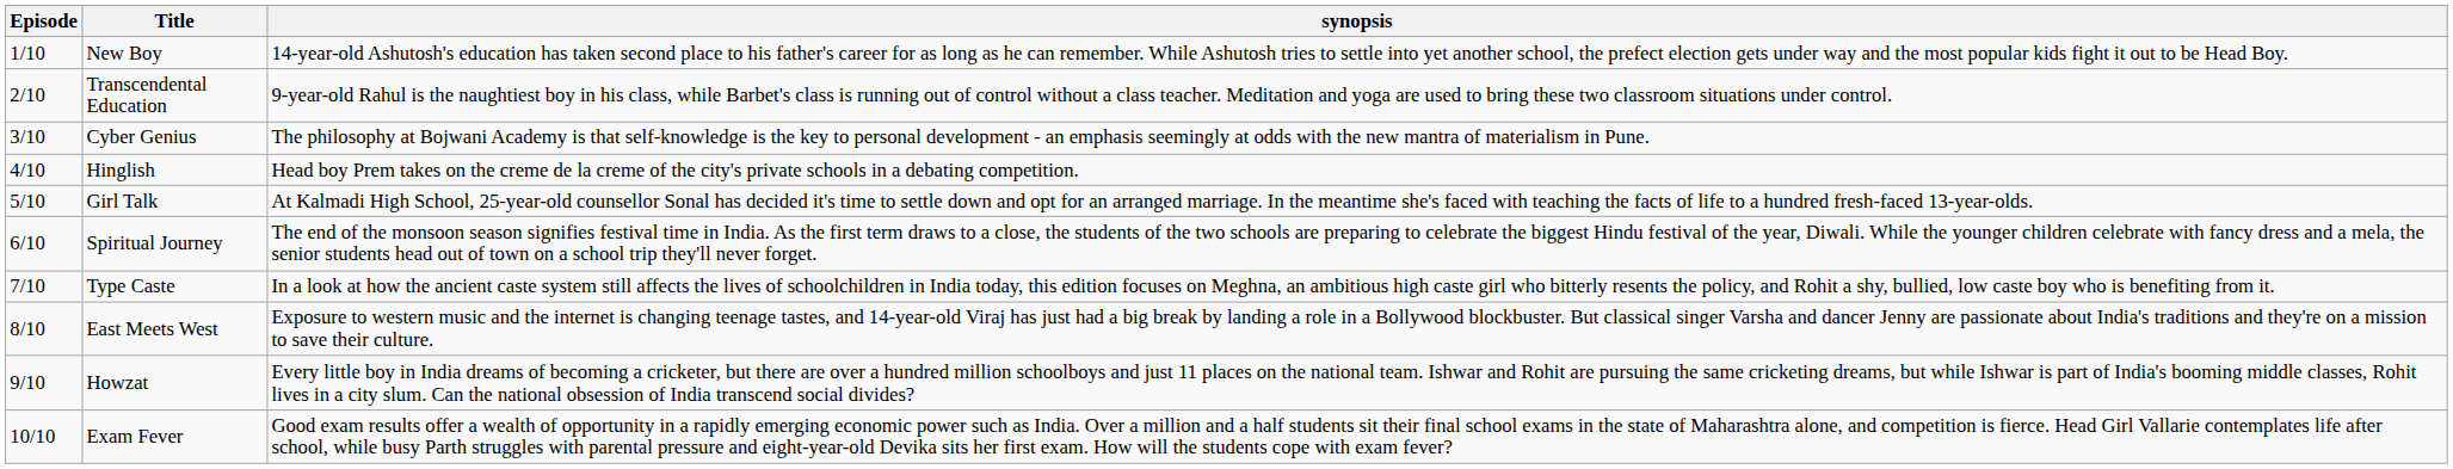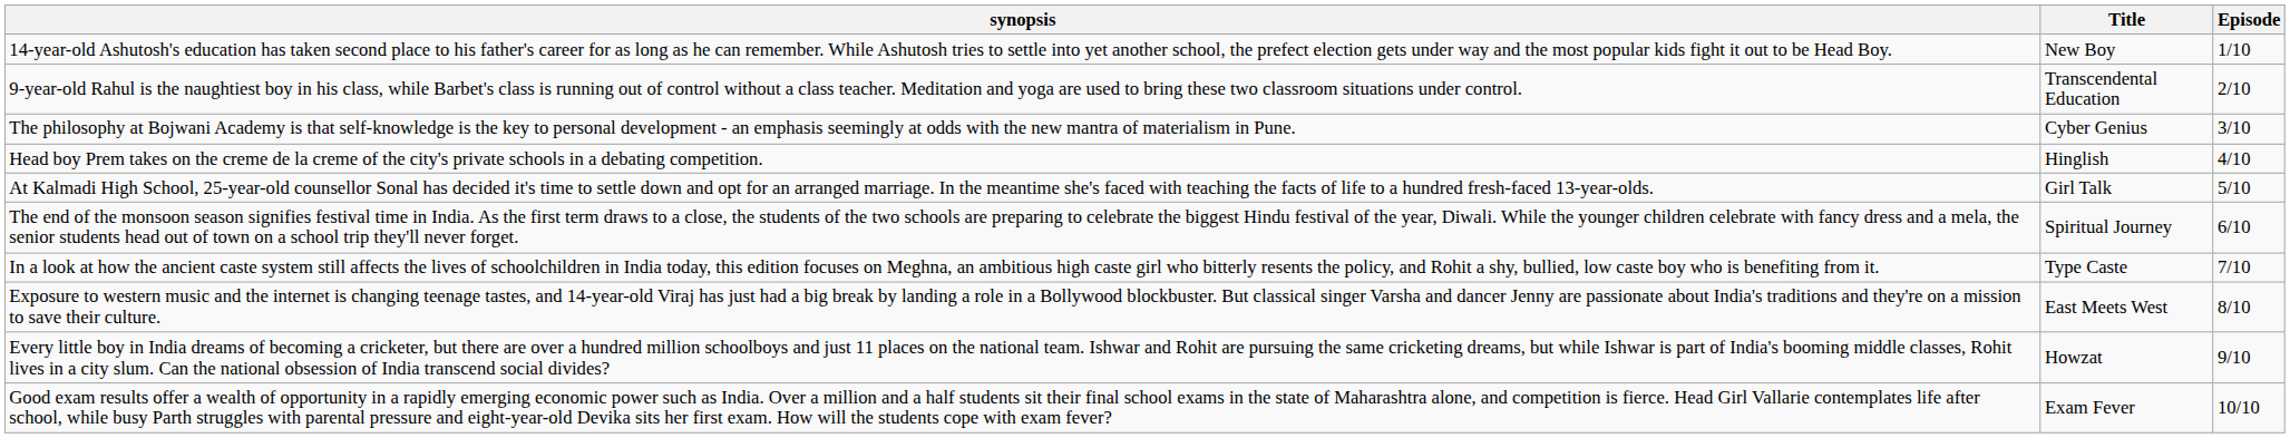columns swapped: Episode <-> synopsis
